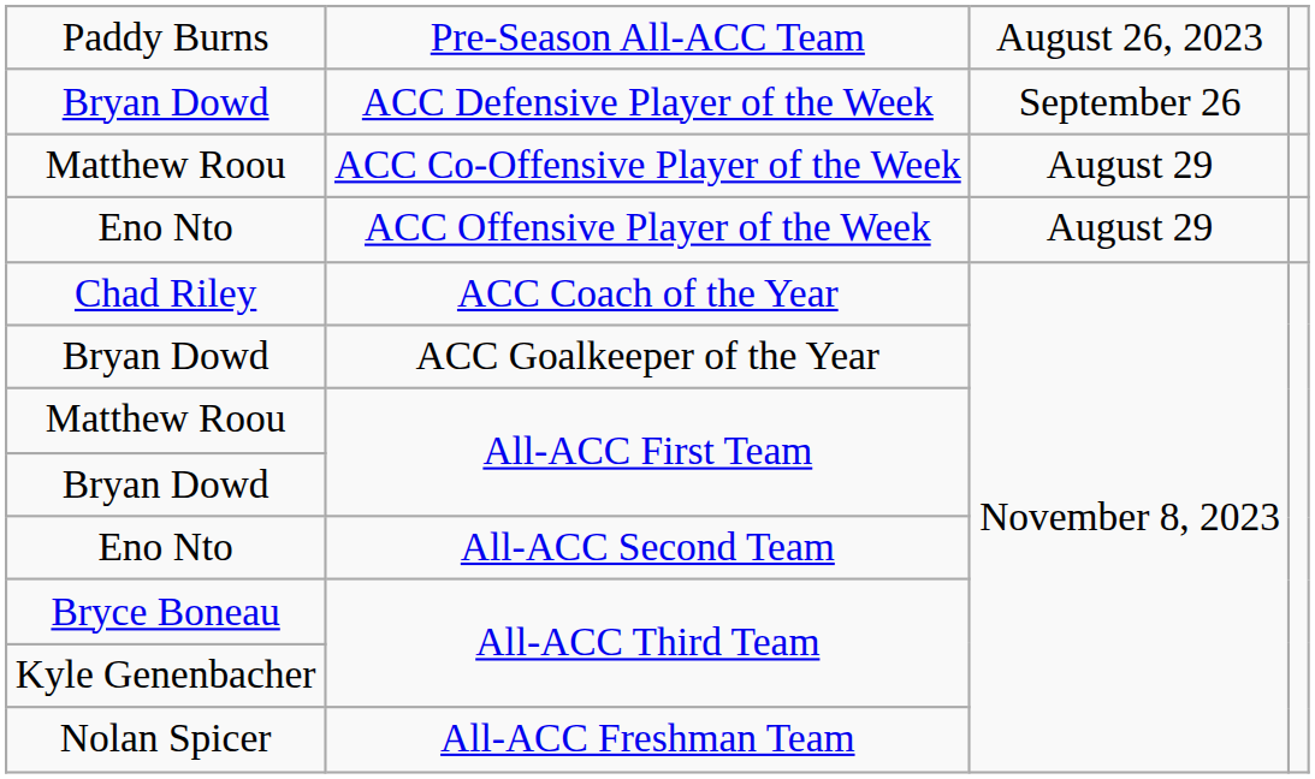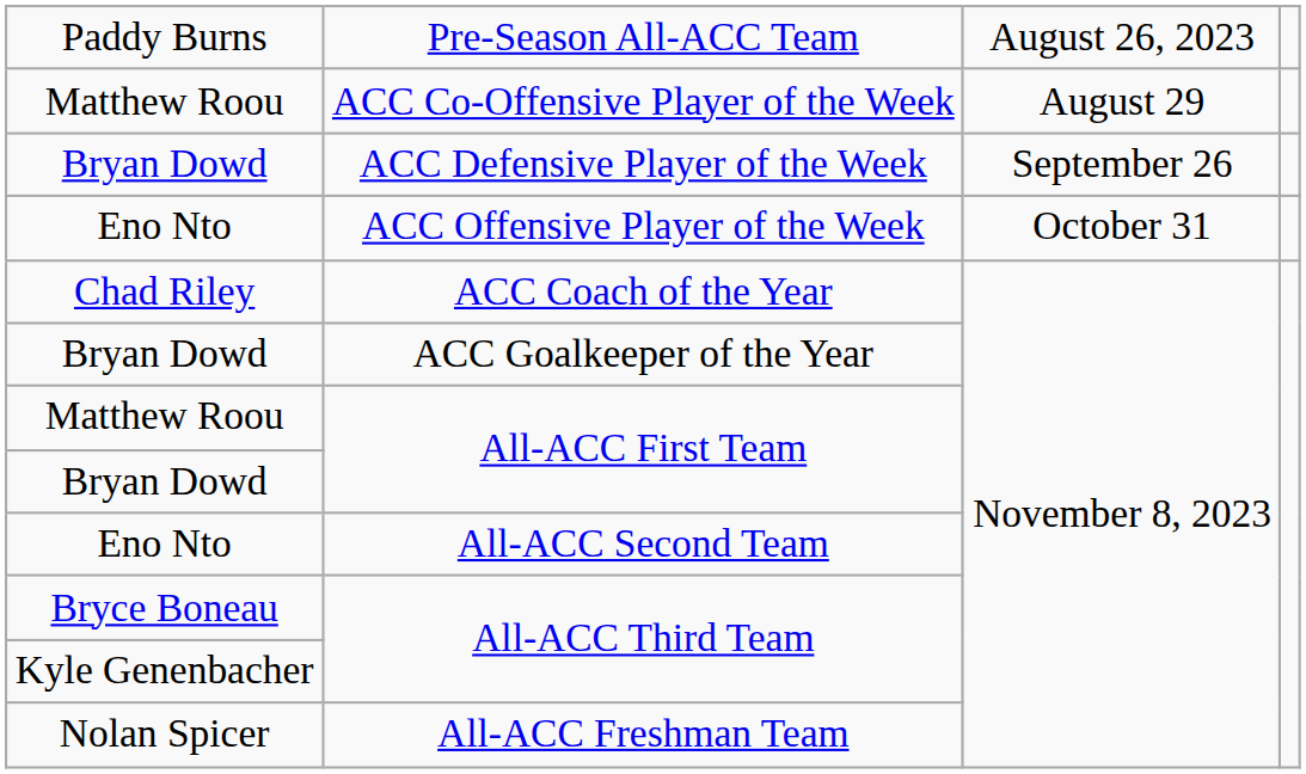rows swapped: ACC Co-Offensive Player of the Week <-> ACC Defensive Player of the Week
ACC Offensive Player of the Week | column 3: August 29 -> October 31
